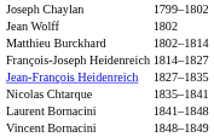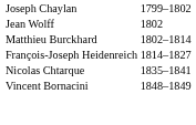- row: Jean-François Heidenreich | 1827–1835
- row: Laurent Bornacini | 1841–1848
